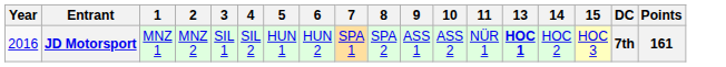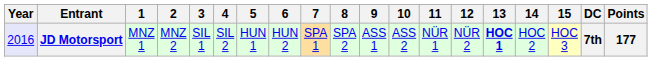+ column: 12 | NÜR 2
JD Motorsport | Year: no background -> lavender background
JD Motorsport | Points: 161 -> 177
